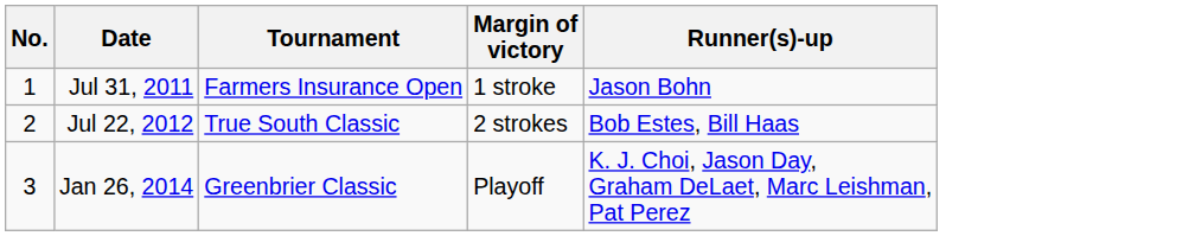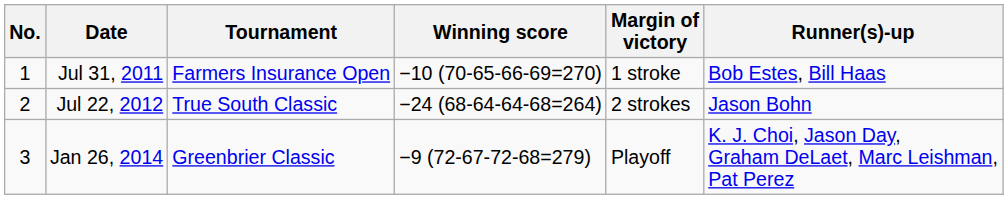+ column: Winning score | −10 (70-65-66-69=270) | −24 (68-64-64-68=264) | −9 (72-67-72-68=279)
Jul 31, 2011 | Runner(s)-up: Jason Bohn -> Bob Estes, Bill Haas
Jul 22, 2012 | Runner(s)-up: Bob Estes, Bill Haas -> Jason Bohn
